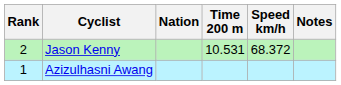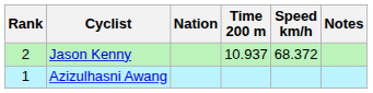Jason Kenny | Time 200 m: 10.531 -> 10.937
